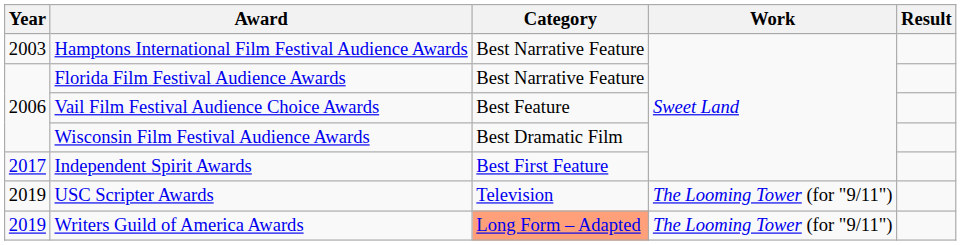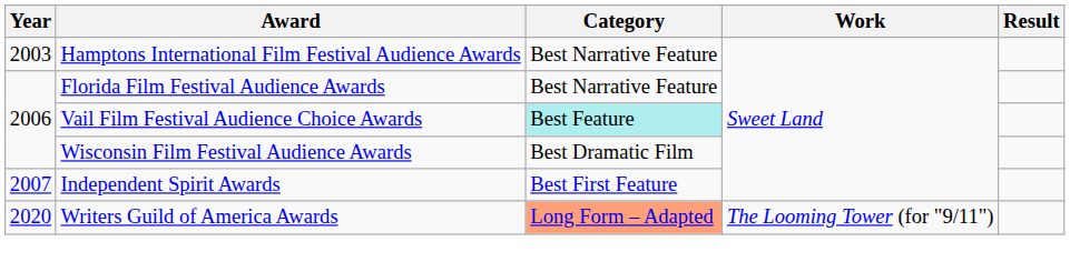Vail Film Festival Audience Choice Awards | Category: no background -> paleturquoise background
Independent Spirit Awards | Year: 2017 -> 2007
- row: 2019 | USC Scripter Awards | Television | The Looming Tower (for "9/11")
Writers Guild of America Awards | Year: 2019 -> 2020
